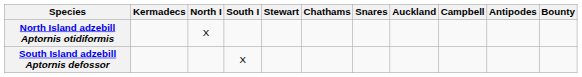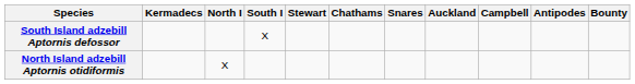rows swapped: North Island adzebill Aptornis otidiformis <-> South Island adzebill Aptornis defossor
